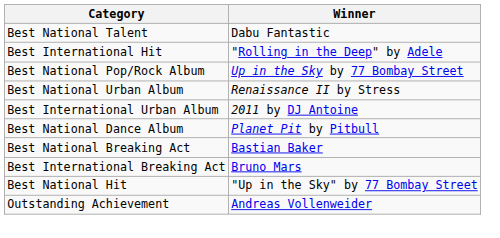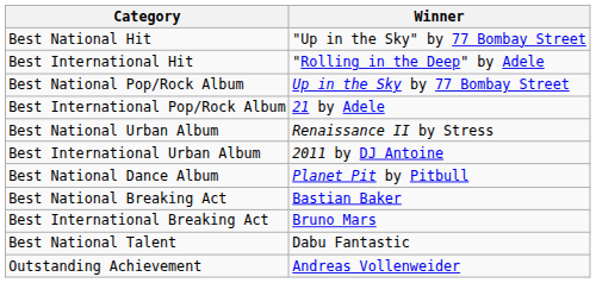rows swapped: Best National Hit <-> Best National Talent
+ row: Best International Pop/Rock Album | 21 by Adele
